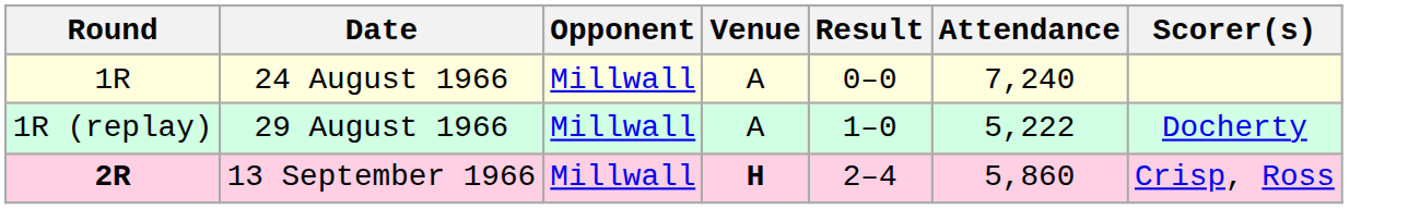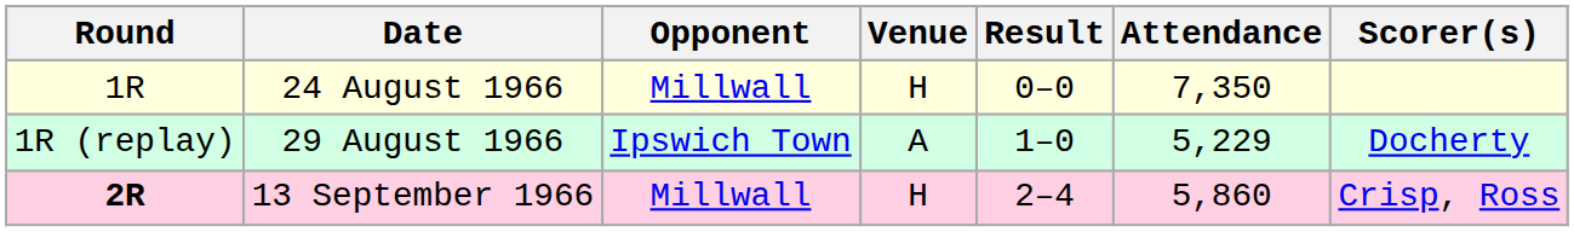24 August 1966 | Venue: A -> H
24 August 1966 | Attendance: 7,240 -> 7,350
29 August 1966 | Opponent: Millwall -> Ipswich Town
29 August 1966 | Attendance: 5,222 -> 5,229
13 September 1966 | Venue: bold -> normal
